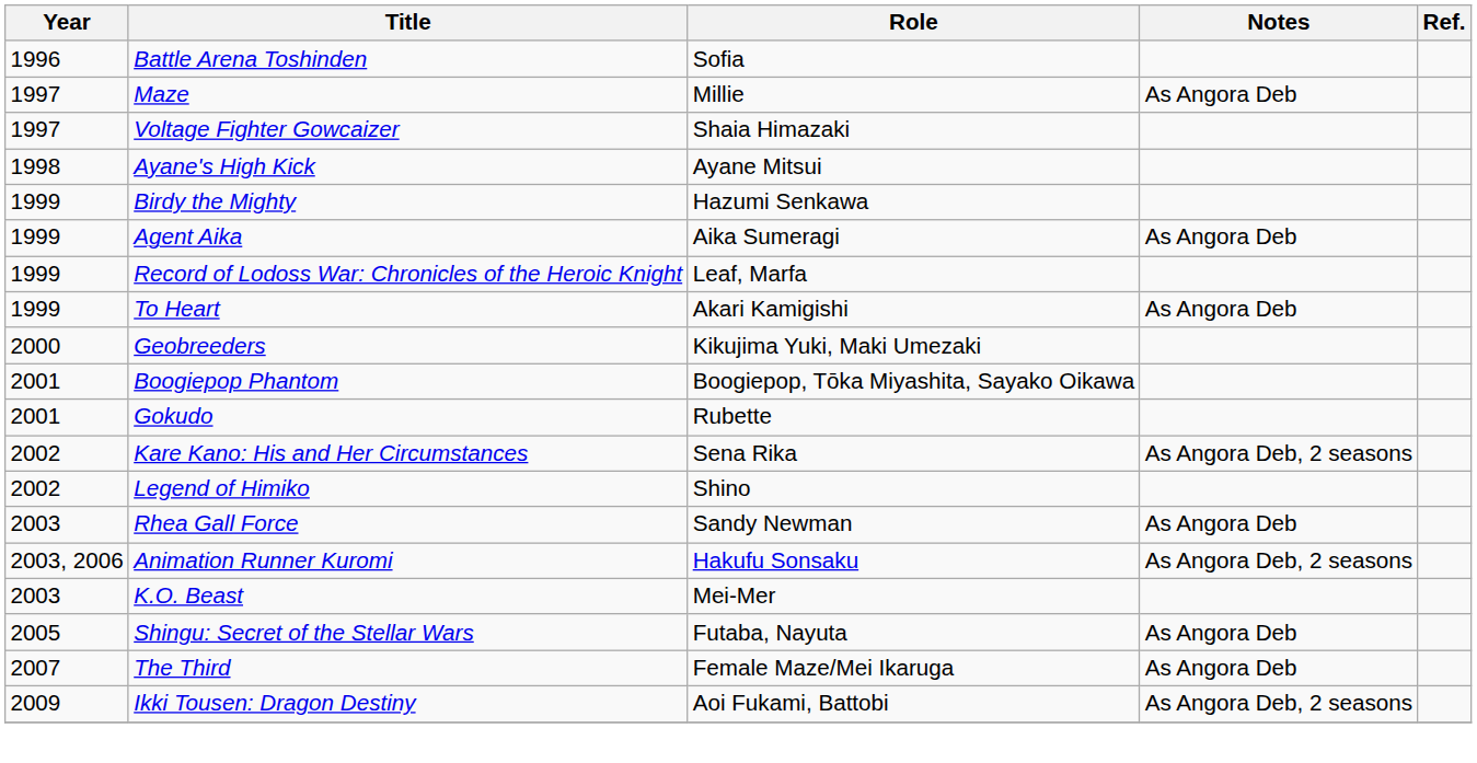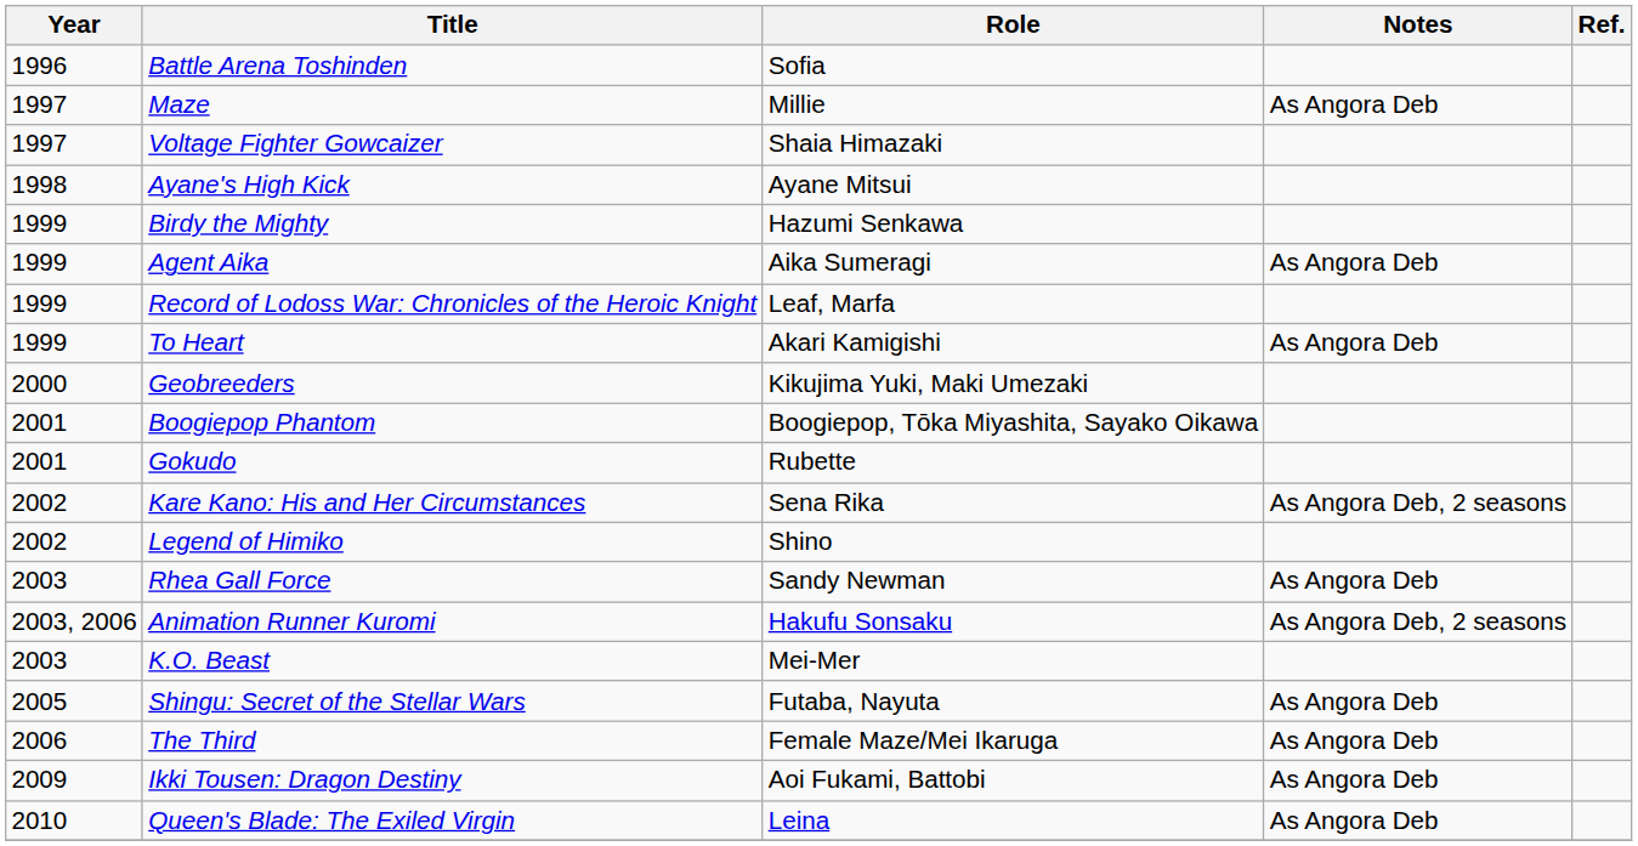The Third | Year: 2007 -> 2006
Ikki Tousen: Dragon Destiny | Notes: As Angora Deb, 2 seasons -> As Angora Deb
+ row: 2010 | Queen's Blade: The Exiled Virgin | Leina | As Angora Deb
